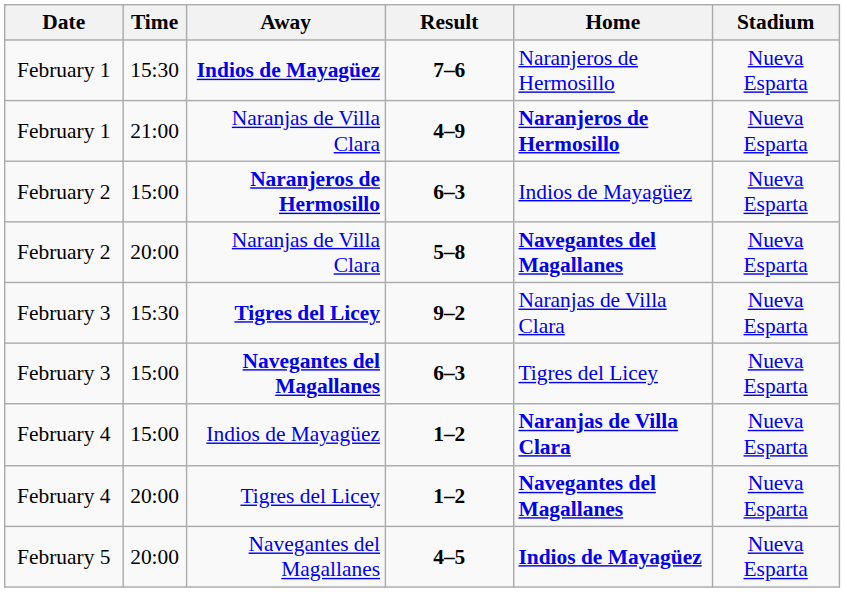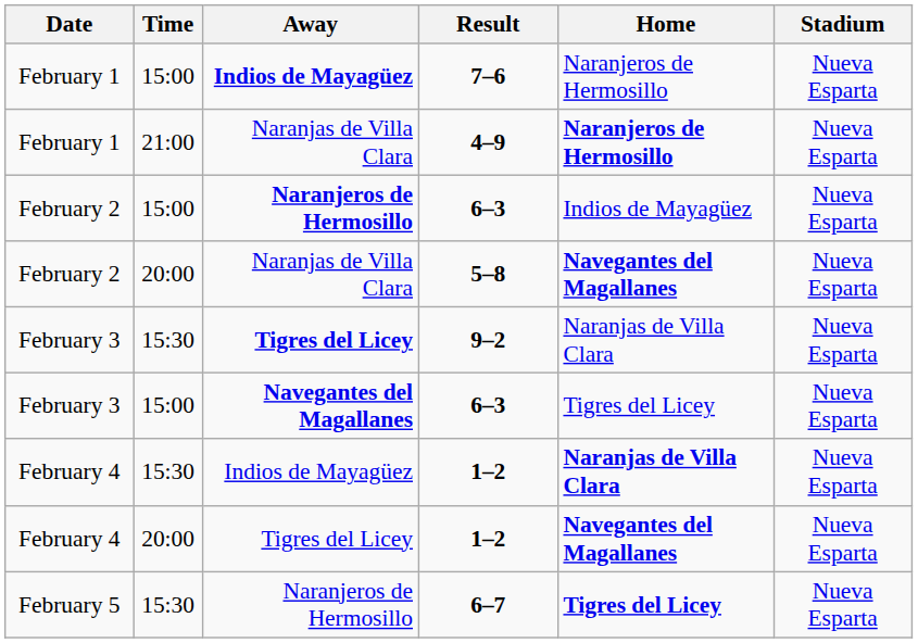7–6 | Time: 15:30 -> 15:00
Indios de Mayagüez / 1–2 | Time: 15:00 -> 15:30
+ row: February 5 | 15:30 | Naranjeros de Hermosillo | 6–7 | Tigres del Licey | Nueva Esparta
- row: February 5 | 20:00 | Navegantes del Magallanes | 4–5 | Indios de Mayagüez | Nueva Esparta
